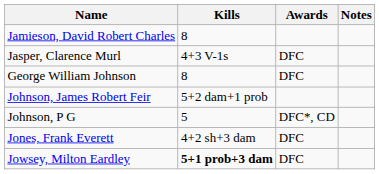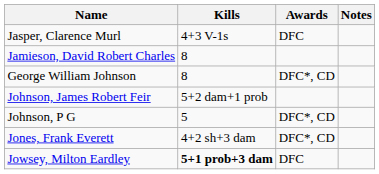rows swapped: Jamieson, David Robert Charles <-> Jasper, Clarence Murl
George William Johnson | Awards: DFC -> DFC*, CD
Jones, Frank Everett | Awards: DFC -> DFC*, CD
